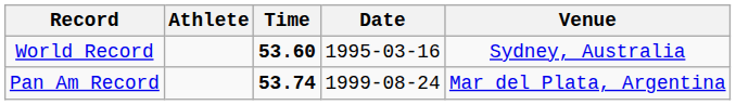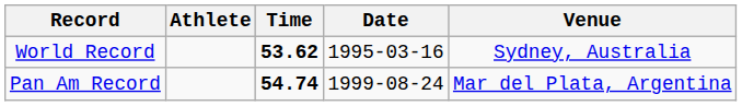World Record | Time: 53.60 -> 53.62
Pan Am Record | Time: 53.74 -> 54.74
